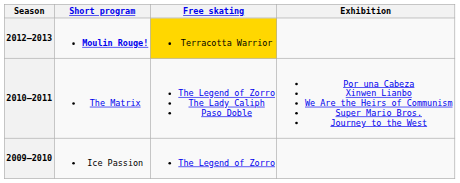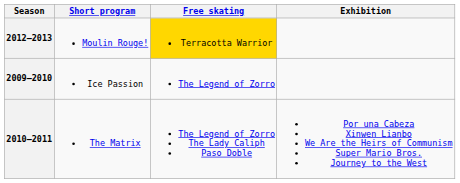2012–2013 | Short program: bold -> normal
rows swapped: 2010–2011 <-> 2009–2010
